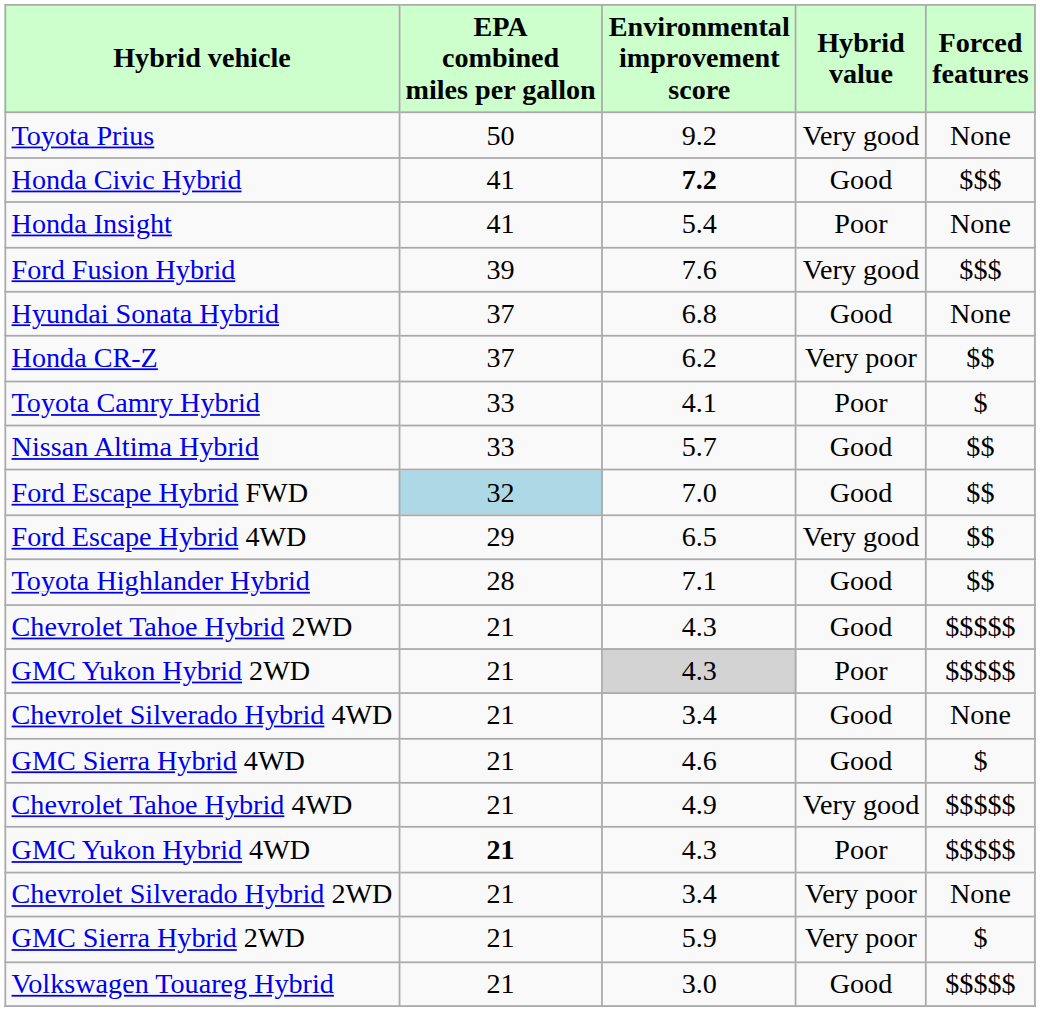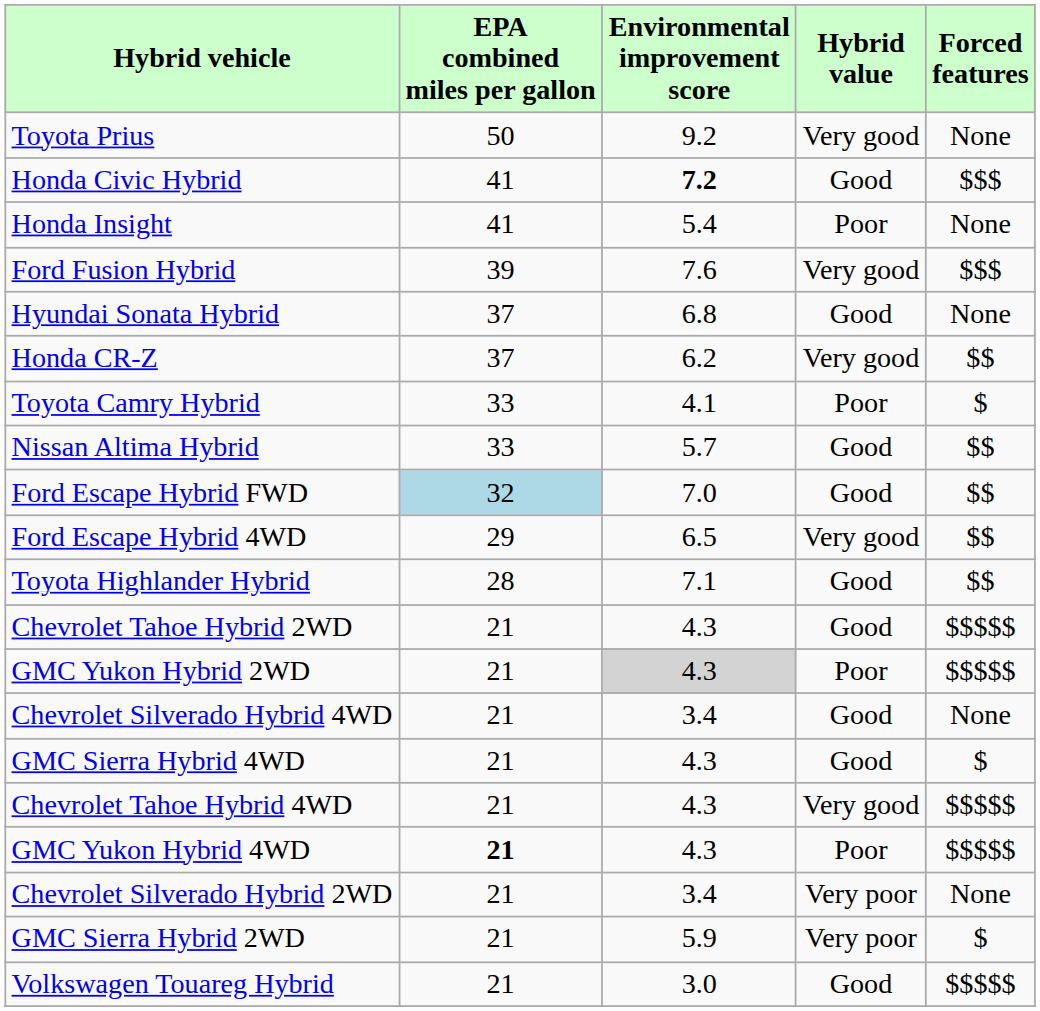Honda CR-Z | Hybrid value: Very poor -> Very good
GMC Sierra Hybrid 4WD | Environmental improvement score: 4.6 -> 4.3
Chevrolet Tahoe Hybrid 4WD | Environmental improvement score: 4.9 -> 4.3
